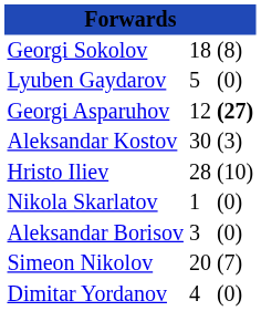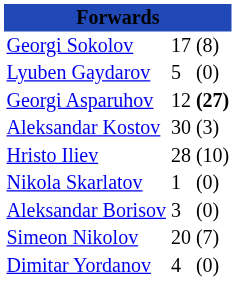Georgi Sokolov | column 2: 18 -> 17
